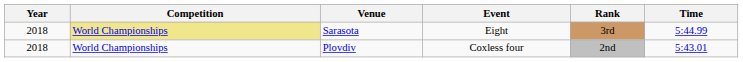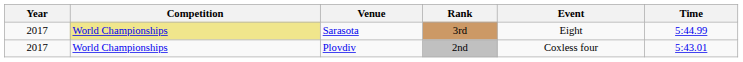columns swapped: Rank <-> Event
Sarasota | Year: 2018 -> 2017
Plovdiv | Year: 2018 -> 2017
